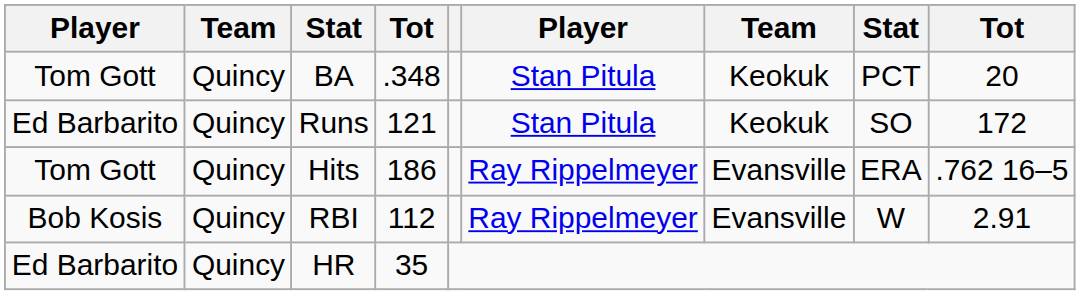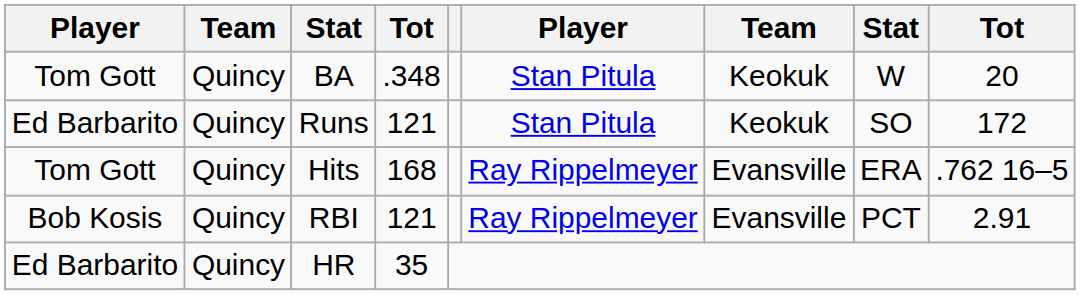BA | column 8: PCT -> W
Hits | column 4: 186 -> 168
RBI | column 4: 112 -> 121
RBI | column 8: W -> PCT
